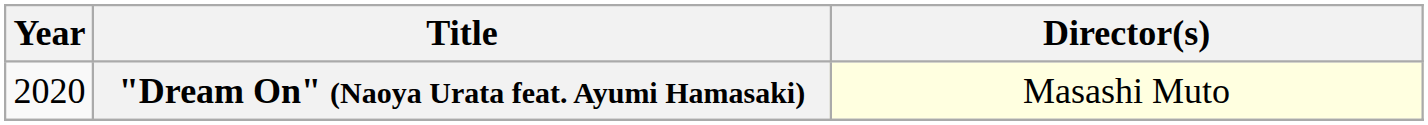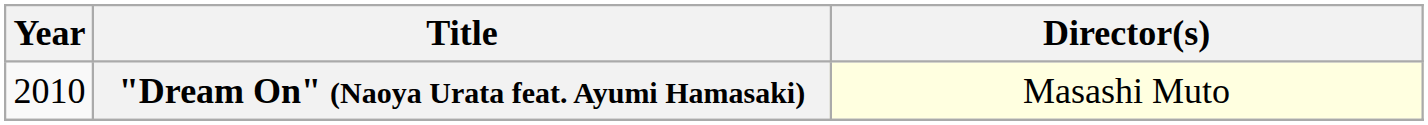"Dream On" (Naoya Urata feat. Ayumi Hamasaki) | Year: 2020 -> 2010
